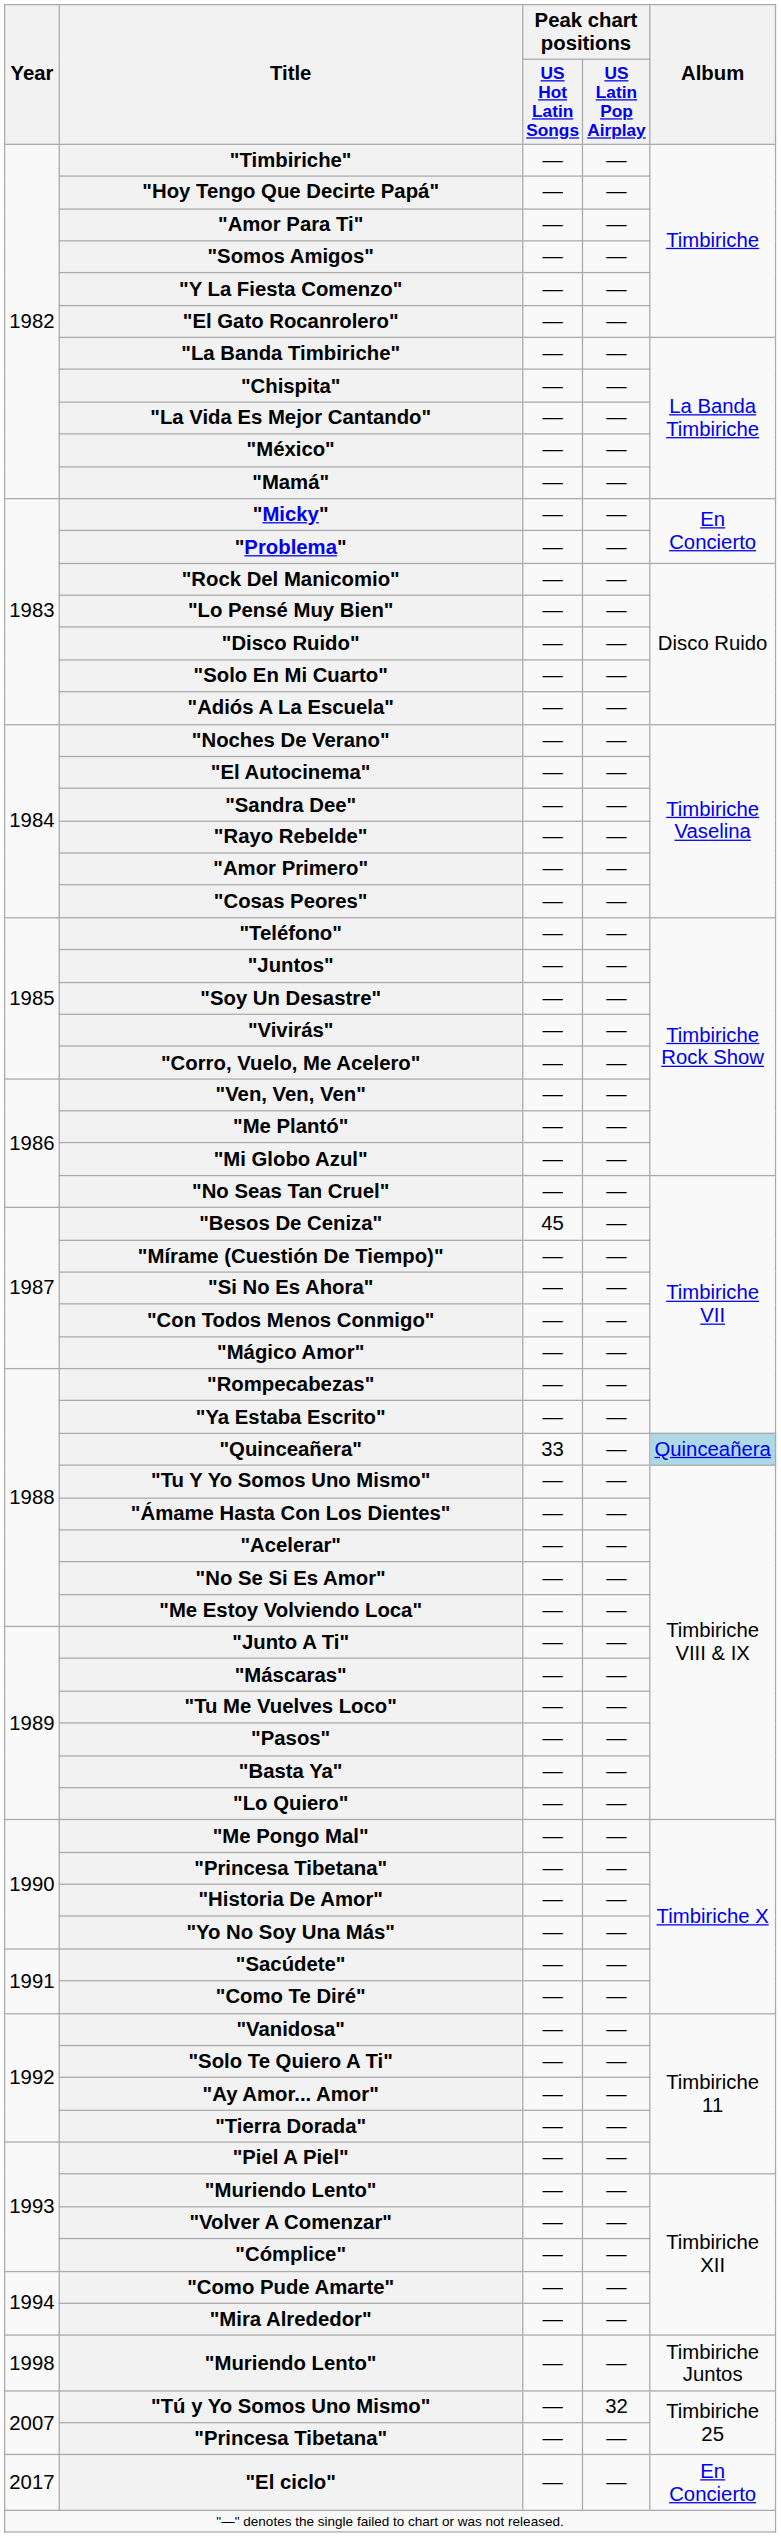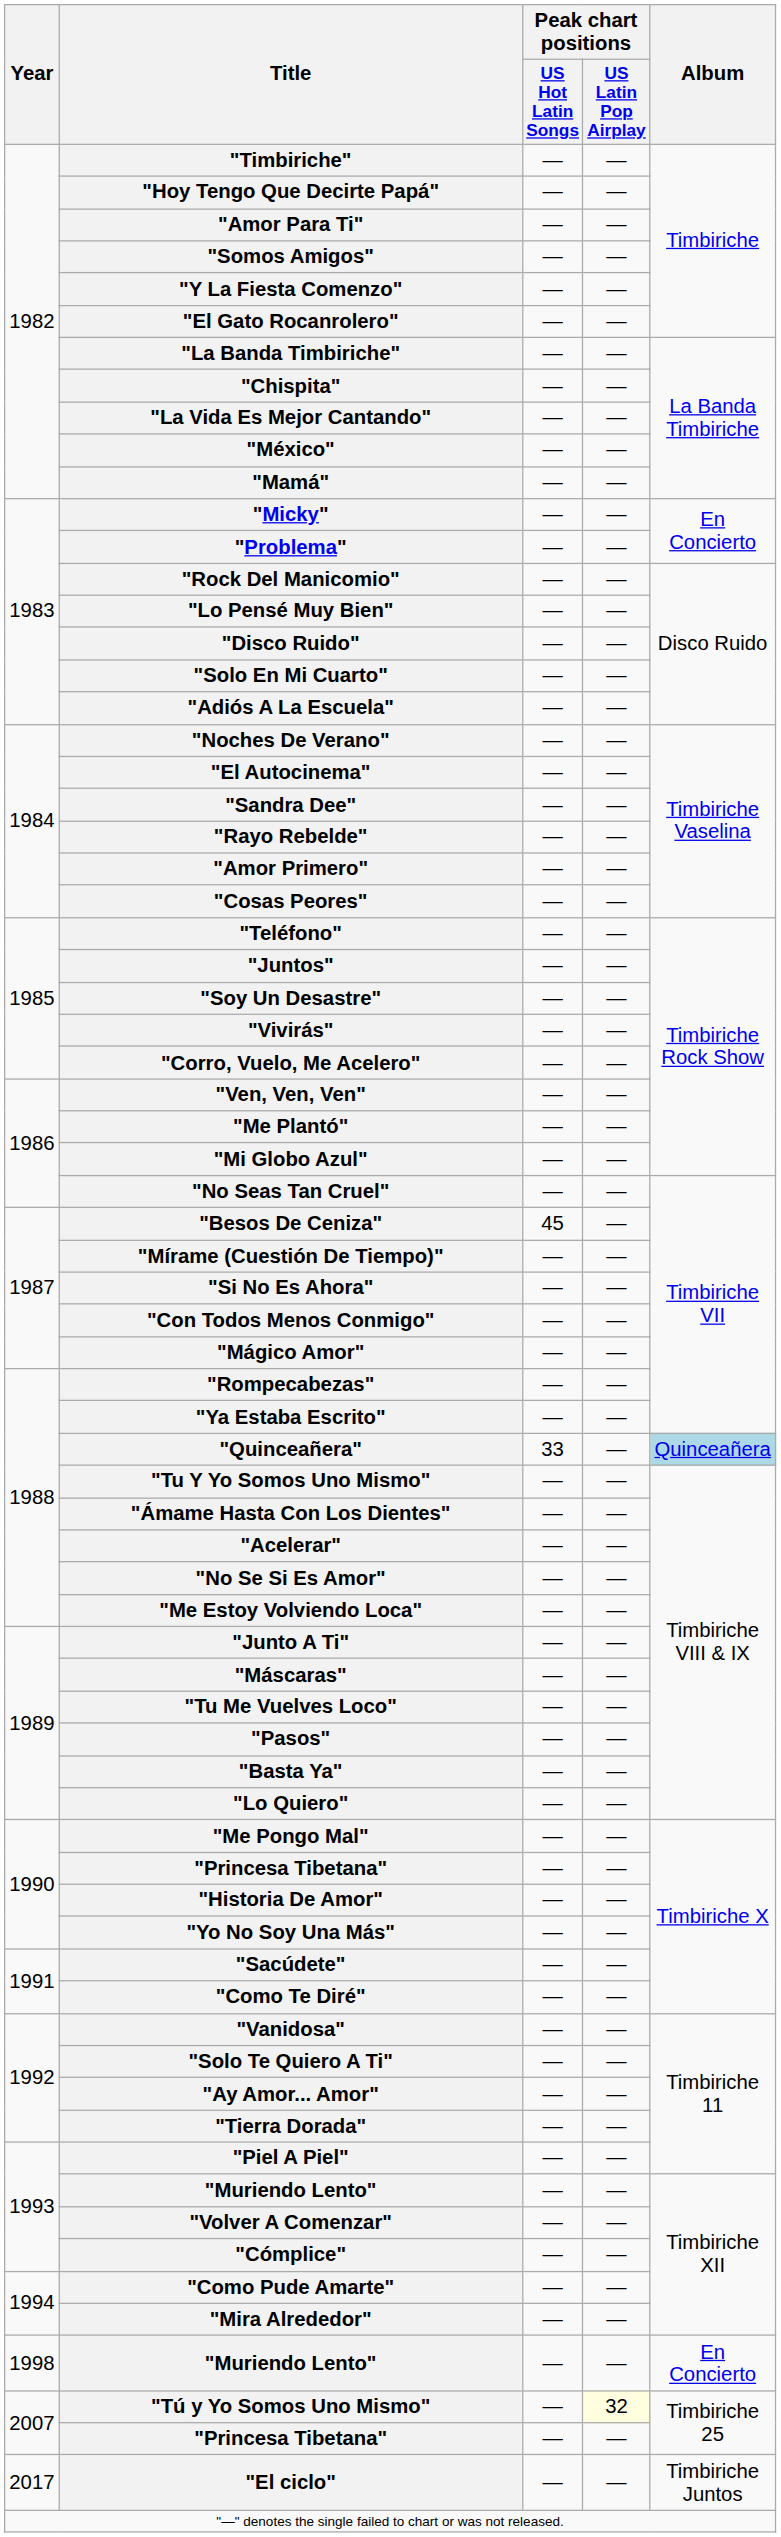1998 / "Muriendo Lento" | Album: Timbiriche Juntos -> En Concierto
"Tú y Yo Somos Uno Mismo" | Peak chart positions / US Latin Pop Airplay: no background -> lightyellow background
"El ciclo" | Album: En Concierto -> Timbiriche Juntos
